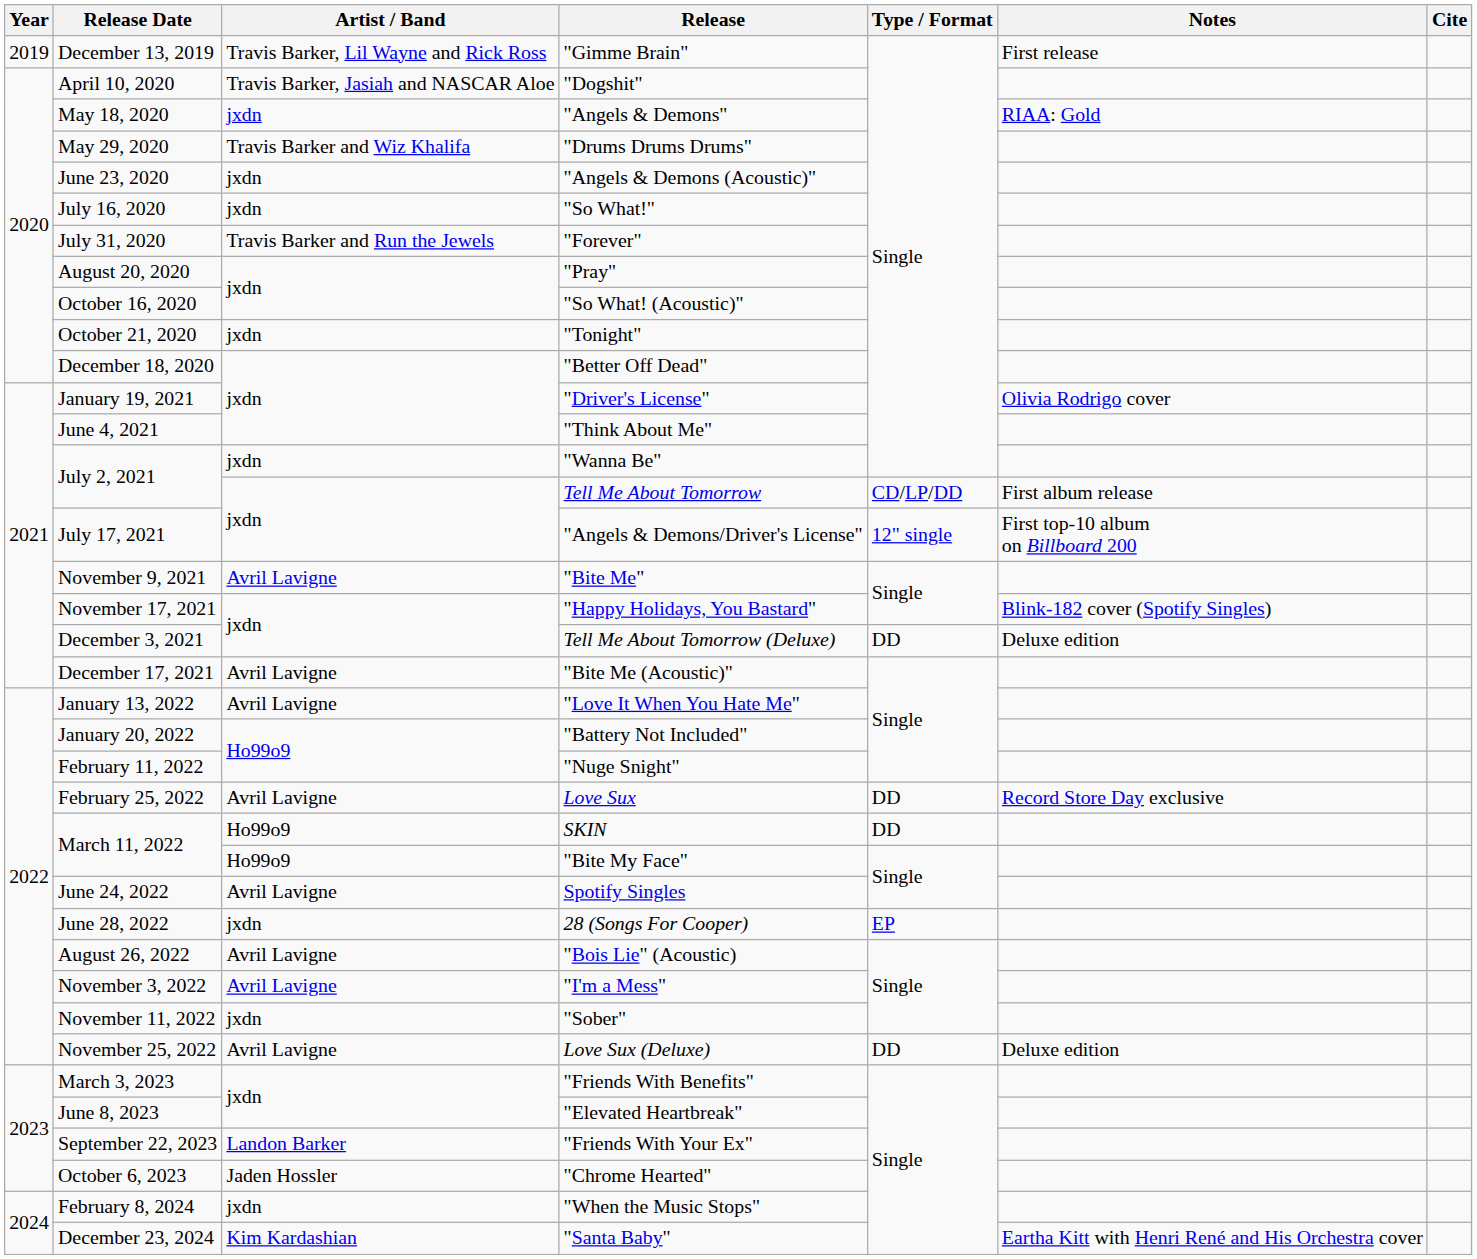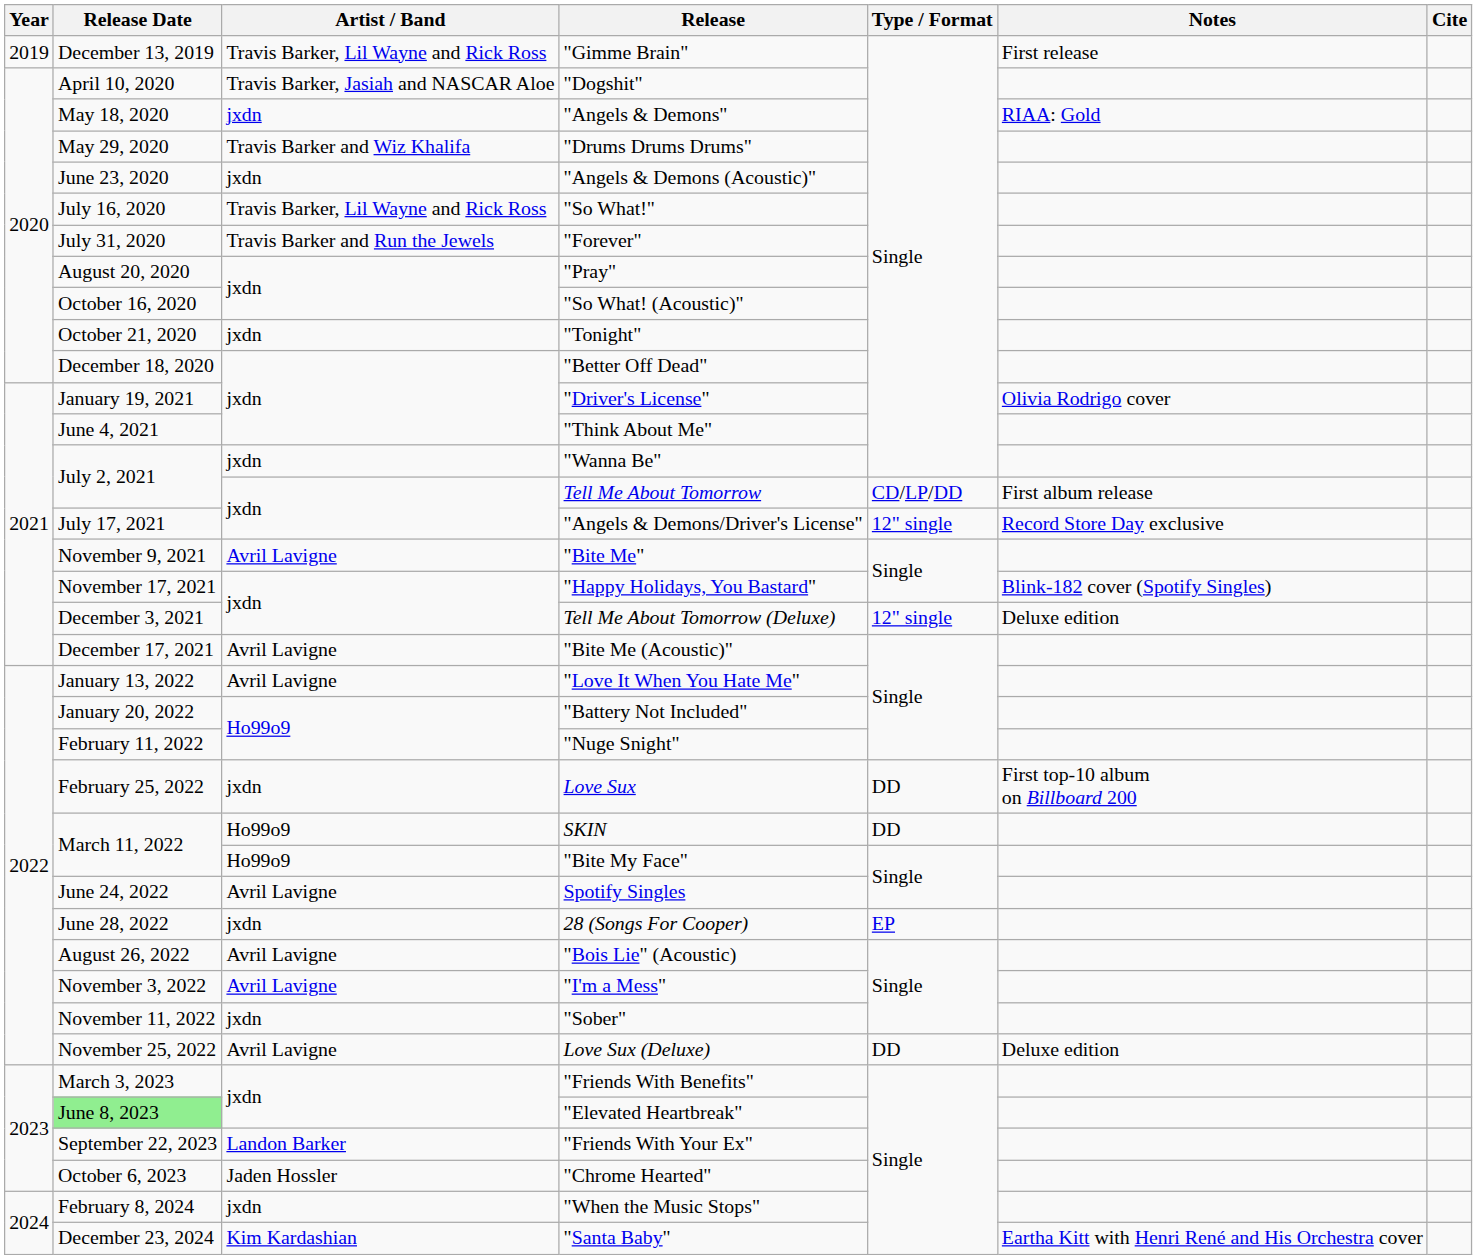"So What!" | Artist / Band: jxdn -> Travis Barker, Lil Wayne and Rick Ross
"Angels & Demons/Driver's License" | Notes: First top-10 album on Billboard 200 -> Record Store Day exclusive
Tell Me About Tomorrow (Deluxe) | Type / Format: DD -> 12" single
Love Sux | Artist / Band: Avril Lavigne -> jxdn
Love Sux | Notes: Record Store Day exclusive -> First top-10 album on Billboard 200
"Elevated Heartbreak" | Release Date: no background -> lightgreen background
